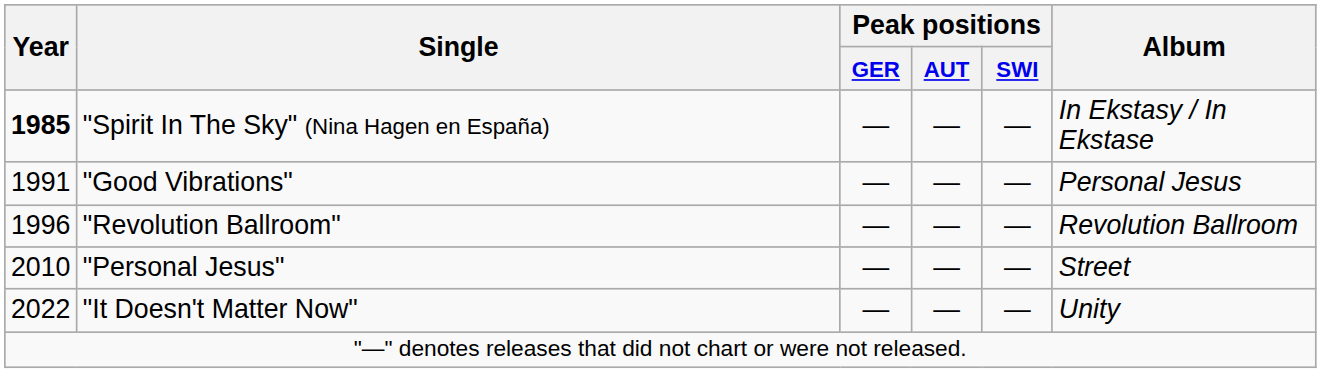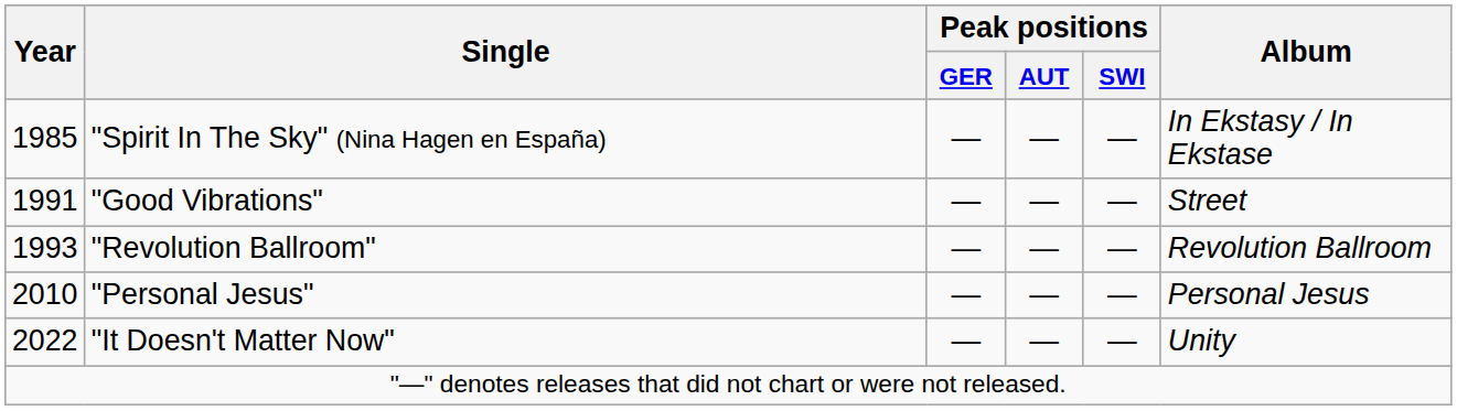"Spirit In The Sky" (Nina Hagen en España) | Year: bold -> normal
"Good Vibrations" | Album: Personal Jesus -> Street
"Revolution Ballroom" | Year: 1996 -> 1993
"Personal Jesus" | Album: Street -> Personal Jesus
